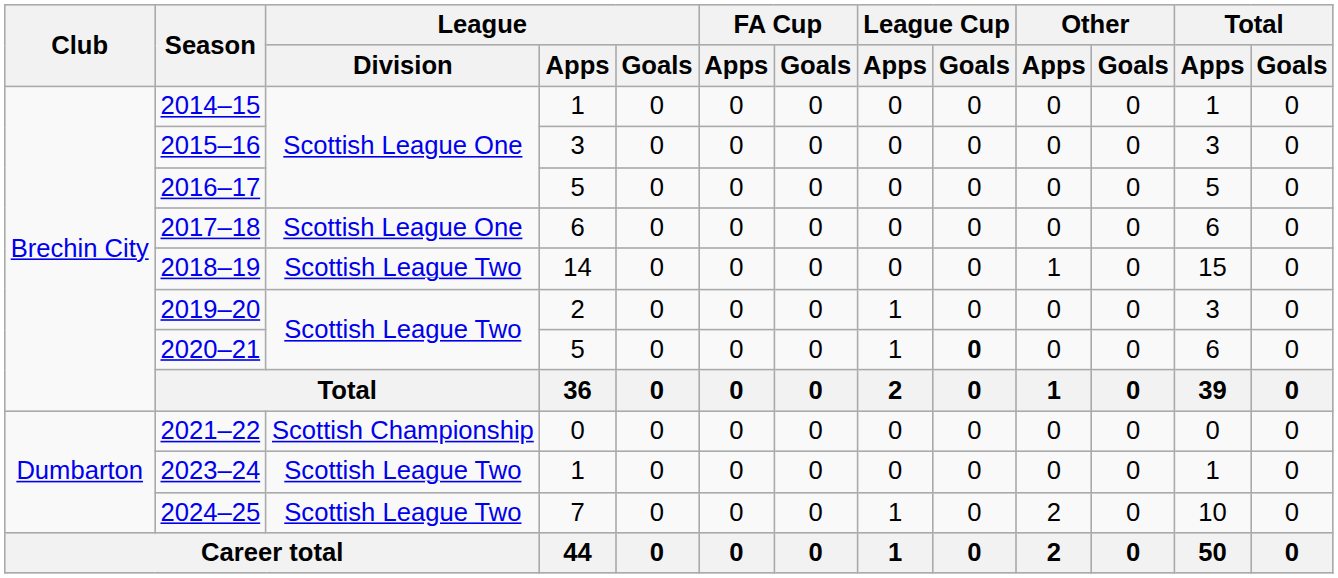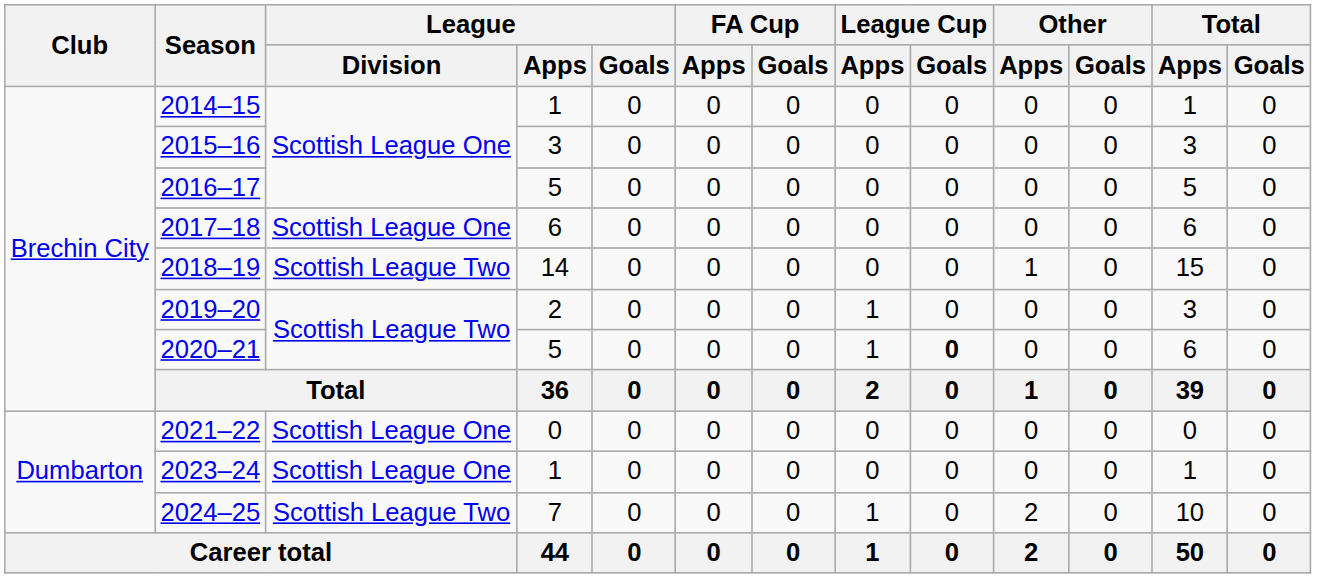2021–22 | League / Division: Scottish Championship -> Scottish League One
2023–24 | League / Division: Scottish League Two -> Scottish League One
